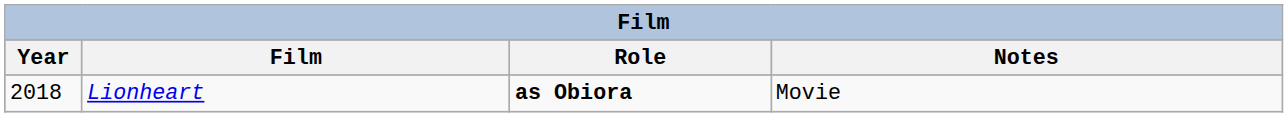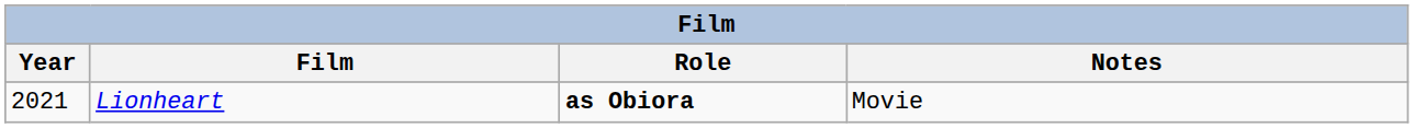Lionheart | Year: 2018 -> 2021
